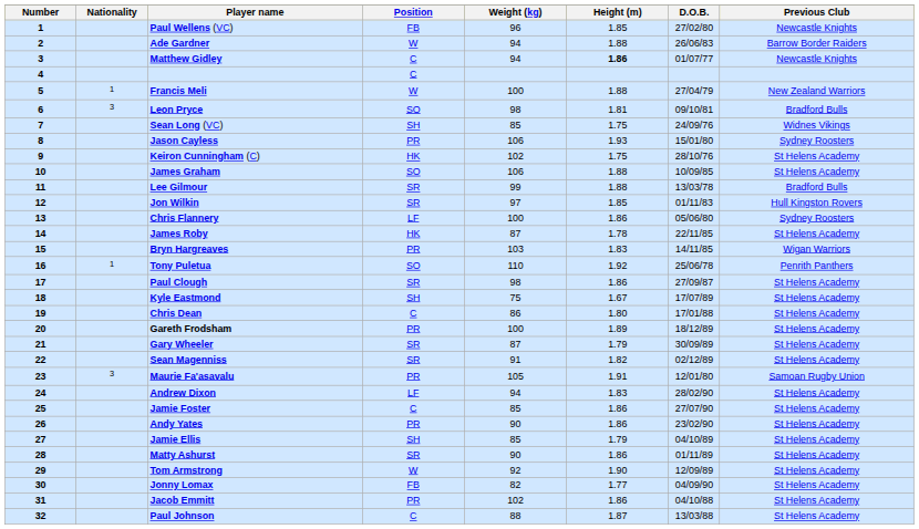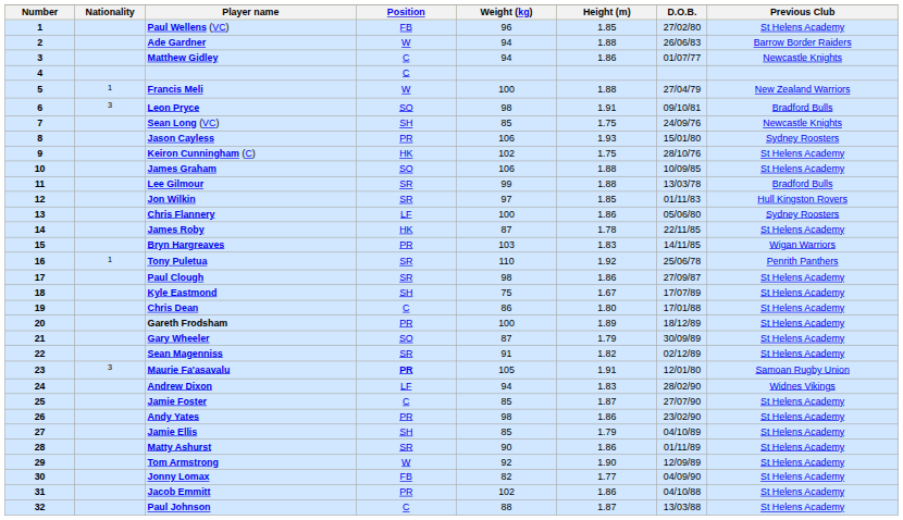Paul Wellens (VC) | Previous Club: Newcastle Knights -> St Helens Academy
Matthew Gidley | Height (m): bold -> normal
Leon Pryce | Height (m): 1.81 -> 1.91
Sean Long (VC) | Previous Club: Widnes Vikings -> Newcastle Knights
Tony Puletua | Position: SO -> SR
Gary Wheeler | Position: SR -> SO
Maurie Fa'asavalu | Position: normal -> bold
Andrew Dixon | Previous Club: St Helens Academy -> Widnes Vikings
Jamie Foster | Height (m): 1.86 -> 1.87
Andy Yates | Weight (kg): 90 -> 98
